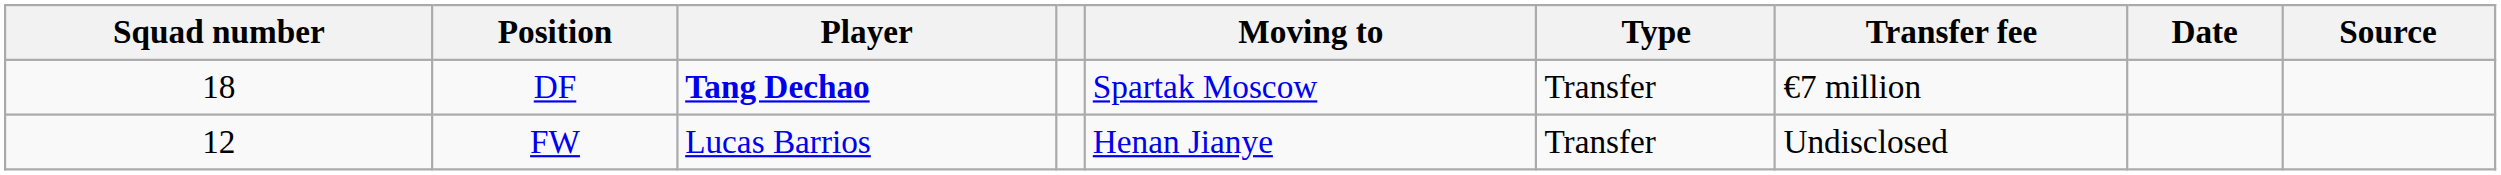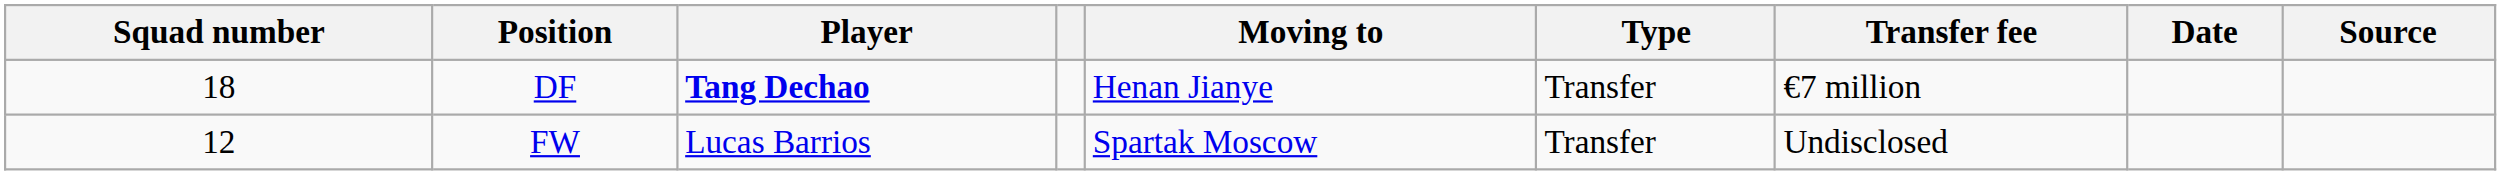DF | Moving to: Spartak Moscow -> Henan Jianye
FW | Moving to: Henan Jianye -> Spartak Moscow
